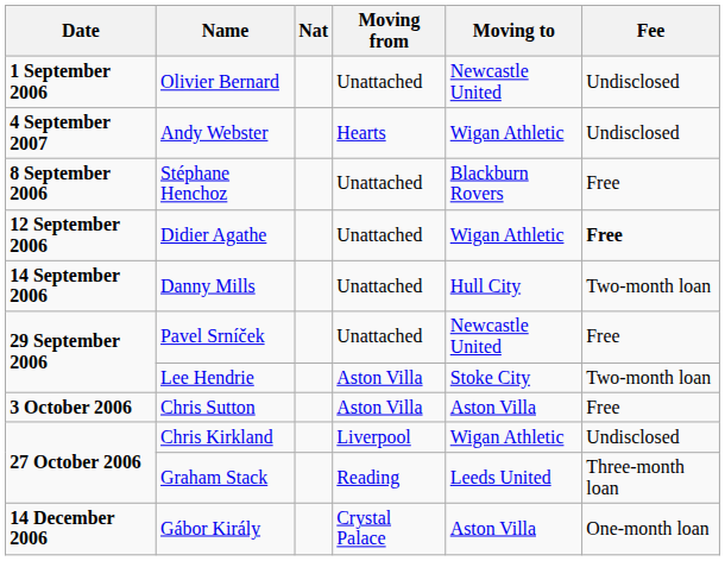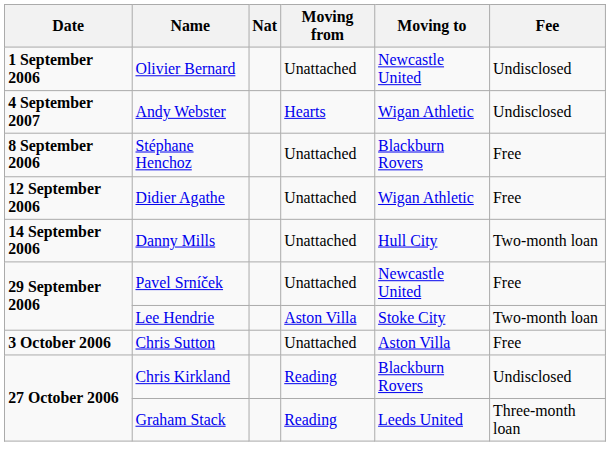Didier Agathe | Fee: bold -> normal
Chris Sutton | Moving from: Aston Villa -> Unattached
Chris Kirkland | Moving from: Liverpool -> Reading
Chris Kirkland | Moving to: Wigan Athletic -> Blackburn Rovers
- row: 14 December 2006 | Gábor Király | Crystal Palace | Aston Villa | One-month loan
